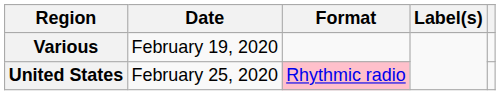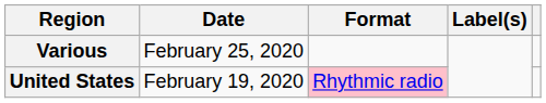Various | Date: February 19, 2020 -> February 25, 2020
United States | Date: February 25, 2020 -> February 19, 2020
